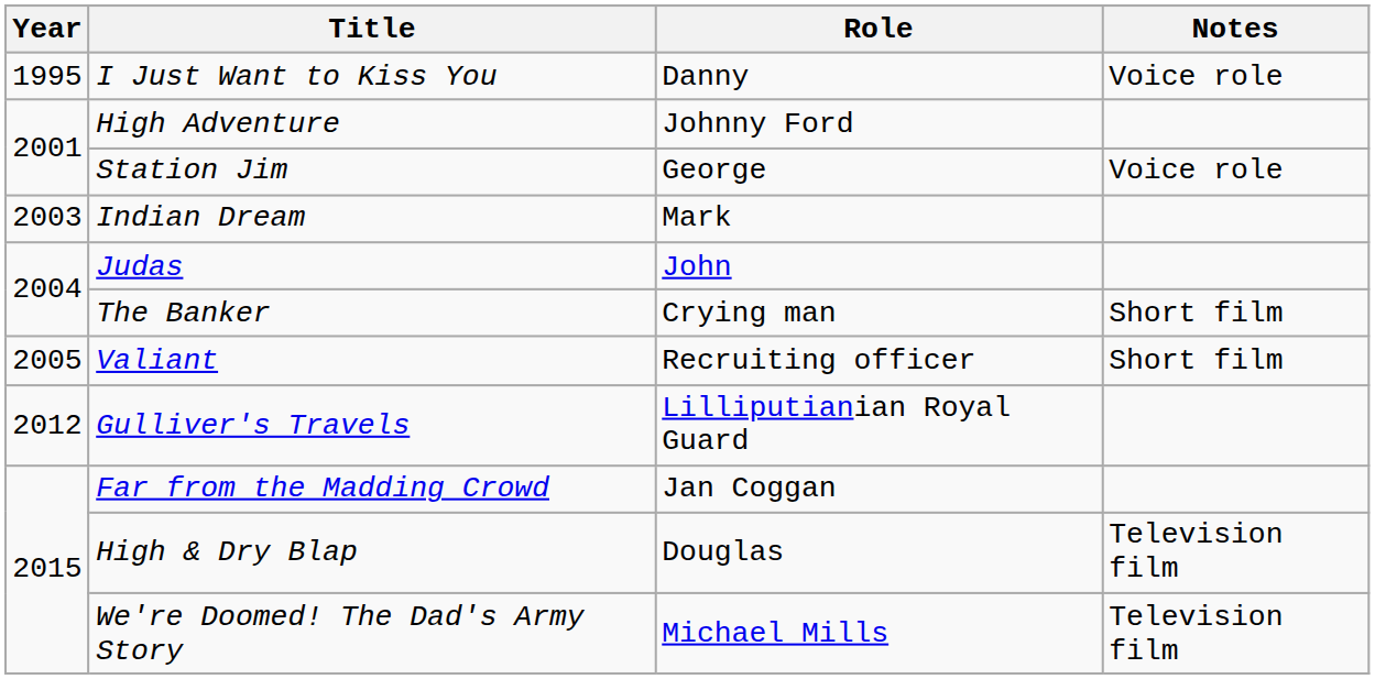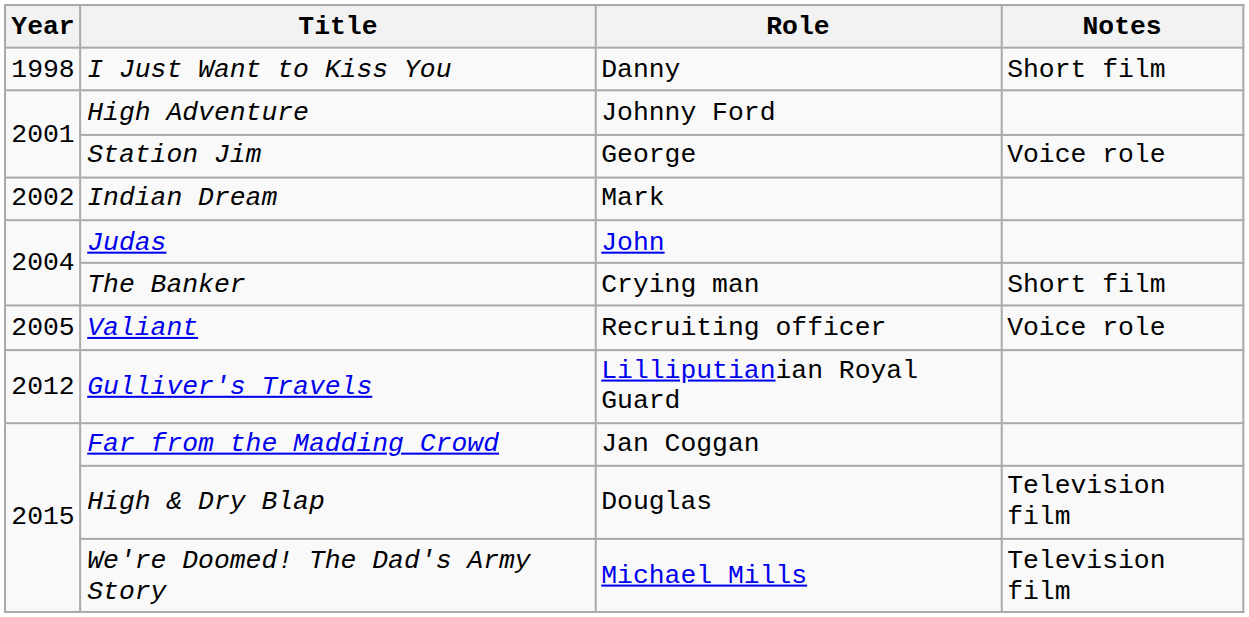I Just Want to Kiss You | Year: 1995 -> 1998
I Just Want to Kiss You | Notes: Voice role -> Short film
Indian Dream | Year: 2003 -> 2002
Valiant | Notes: Short film -> Voice role
